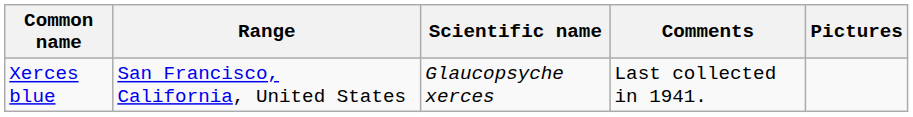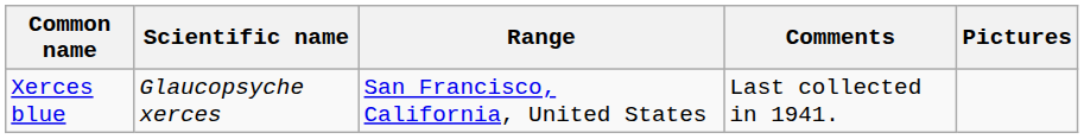columns swapped: Scientific name <-> Range
